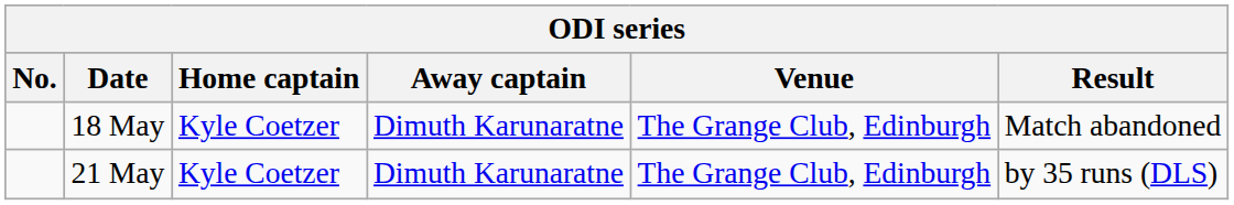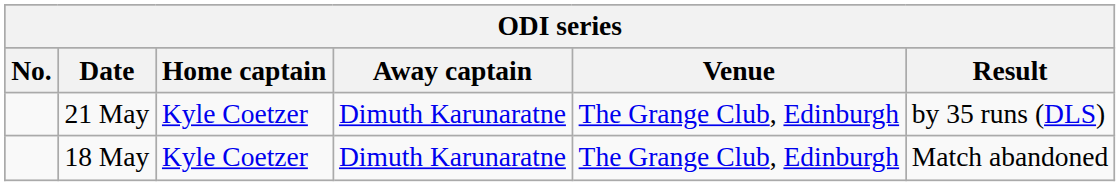rows swapped: 18 May <-> 21 May
